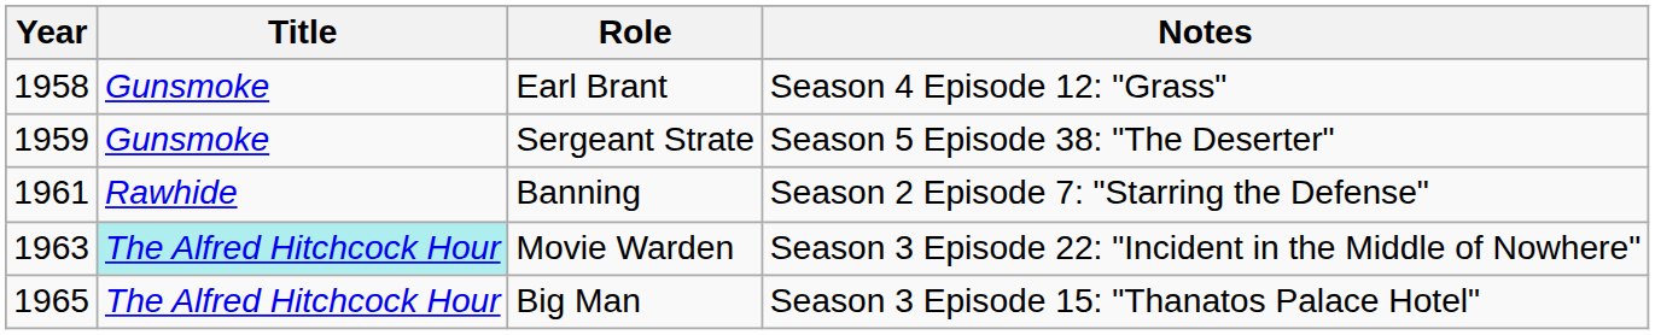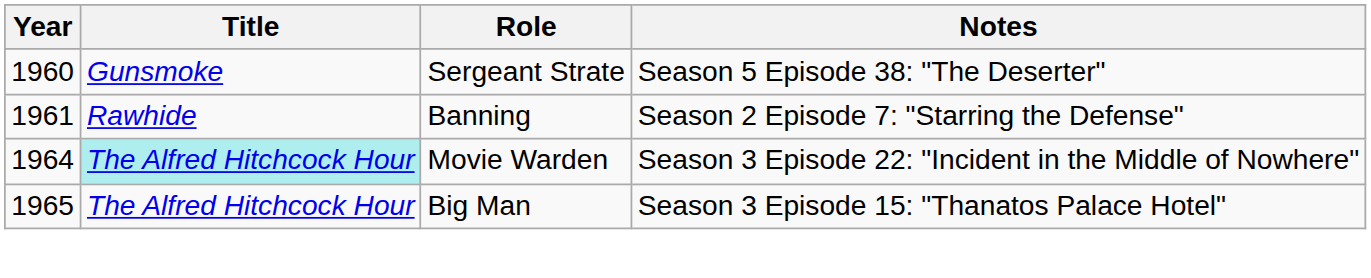- row: 1958 | Gunsmoke | Earl Brant | Season 4 Episode 12: "Grass"
Sergeant Strate | Year: 1959 -> 1960
Movie Warden | Year: 1963 -> 1964
